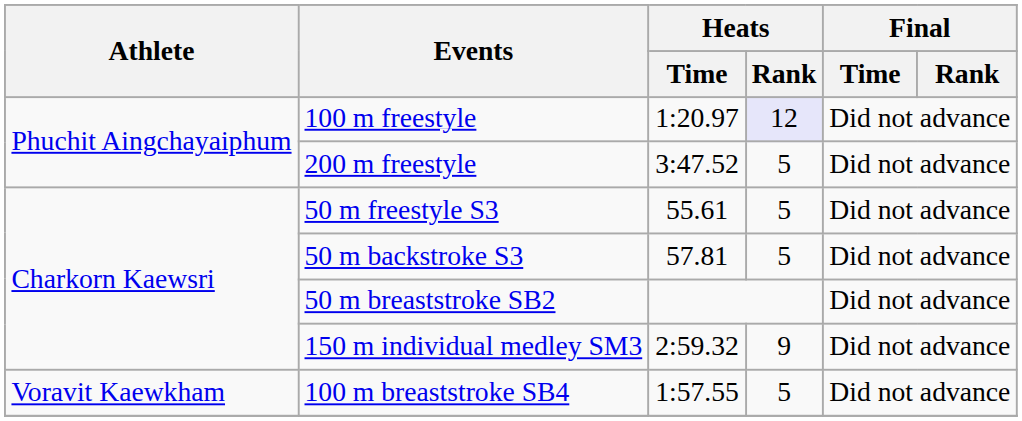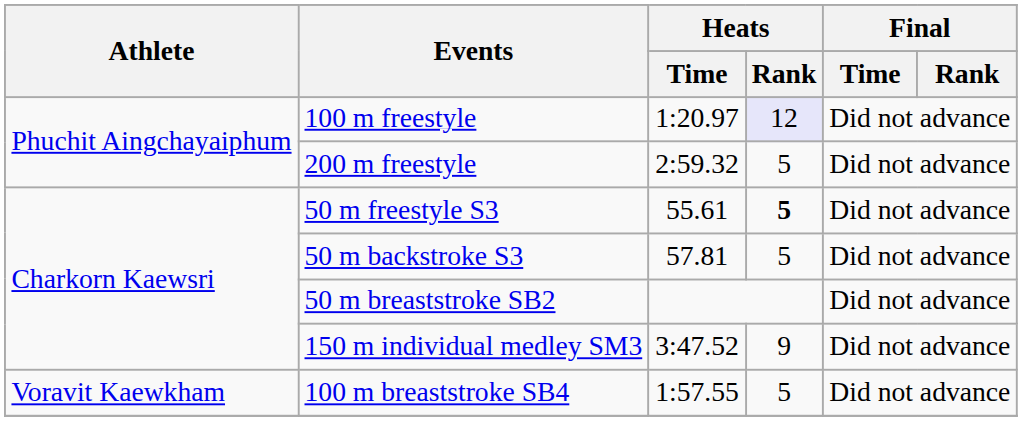200 m freestyle | Heats / Time: 3:47.52 -> 2:59.32
50 m freestyle S3 | Heats / Rank: normal -> bold
150 m individual medley SM3 | Heats / Time: 2:59.32 -> 3:47.52
